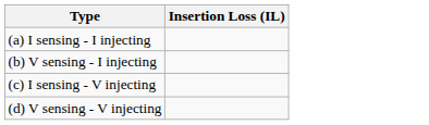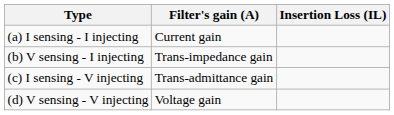+ column: Filter's gain (A) | Current gain | Trans-impedance gain | Trans-admittance gain | Voltage gain
